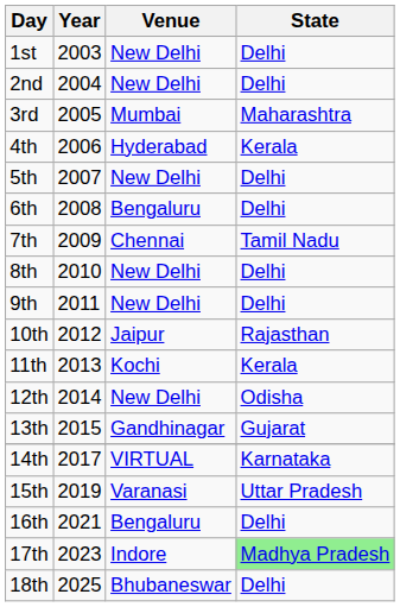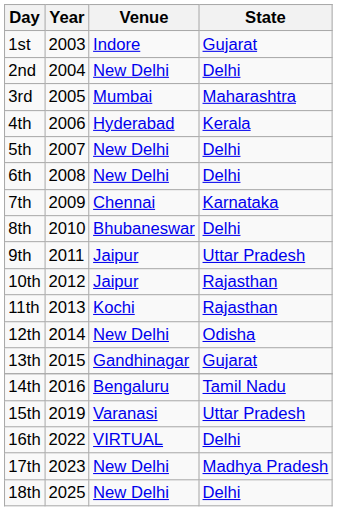1st | Venue: New Delhi -> Indore
1st | State: Delhi -> Gujarat
6th | Venue: Bengaluru -> New Delhi
7th | State: Tamil Nadu -> Karnataka
8th | Venue: New Delhi -> Bhubaneswar
9th | Venue: New Delhi -> Jaipur
9th | State: Delhi -> Uttar Pradesh
11th | State: Kerala -> Rajasthan
14th | Year: 2017 -> 2016
14th | Venue: VIRTUAL -> Bengaluru
14th | State: Karnataka -> Tamil Nadu
16th | Year: 2021 -> 2022
16th | Venue: Bengaluru -> VIRTUAL
17th | Venue: Indore -> New Delhi
17th | State: lightgreen background -> no background
18th | Venue: Bhubaneswar -> New Delhi
